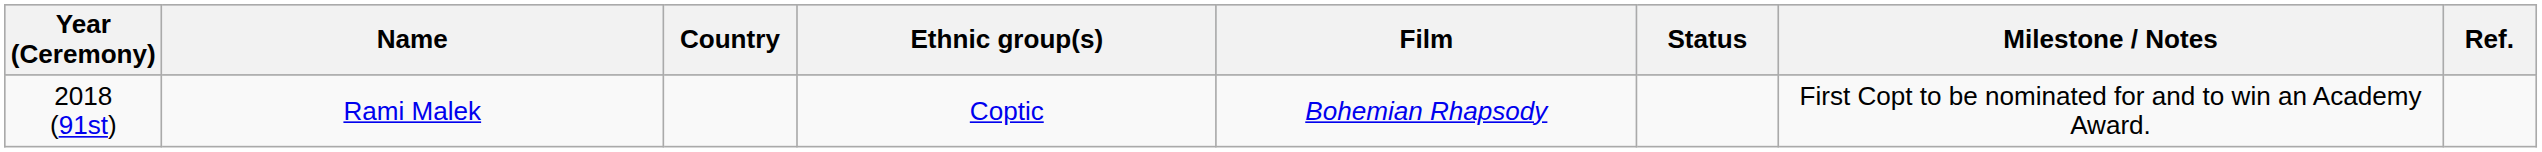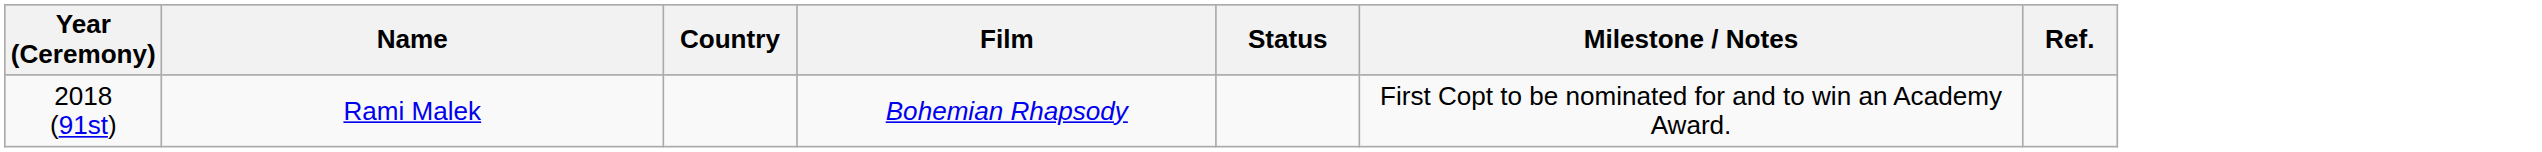- column: Ethnic group(s) | Coptic
